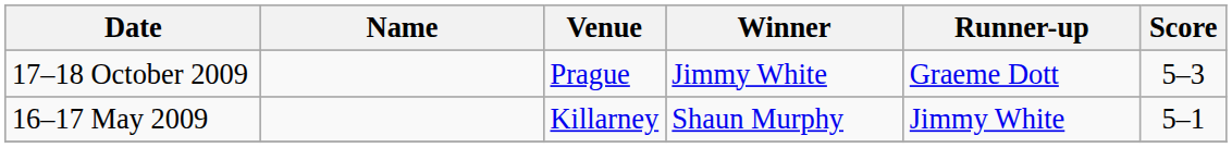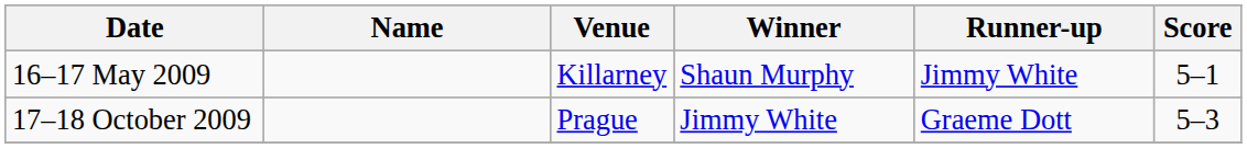rows swapped: 16–17 May 2009 <-> 17–18 October 2009
